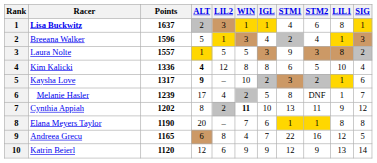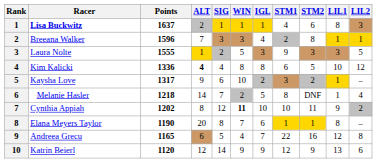columns swapped: SIG <-> LIL2
Breeana Walker | ALT: 5 -> 7
Breeana Walker | STM2: 4 -> 8
Laura Nolte | Points: 1557 -> 1555
Laura Nolte | LIL1: 8 -> 3
Kaysha Love | ALT: bold -> normal
Melanie Hasler | Points: 1239 -> 1218
Melanie Hasler | ALT: 17 -> 14
Cynthia Appiah | STM1: 13 -> 10
